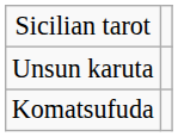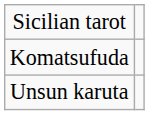rows swapped: Unsun karuta <-> Komatsufuda
